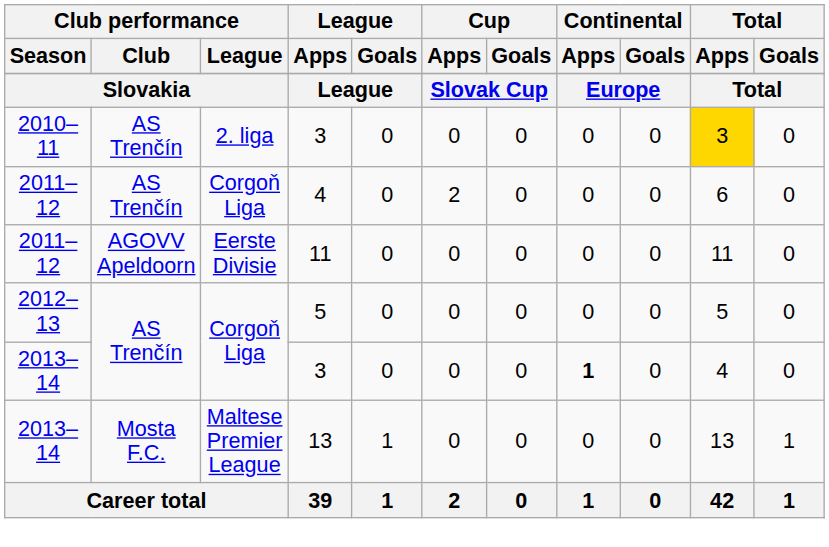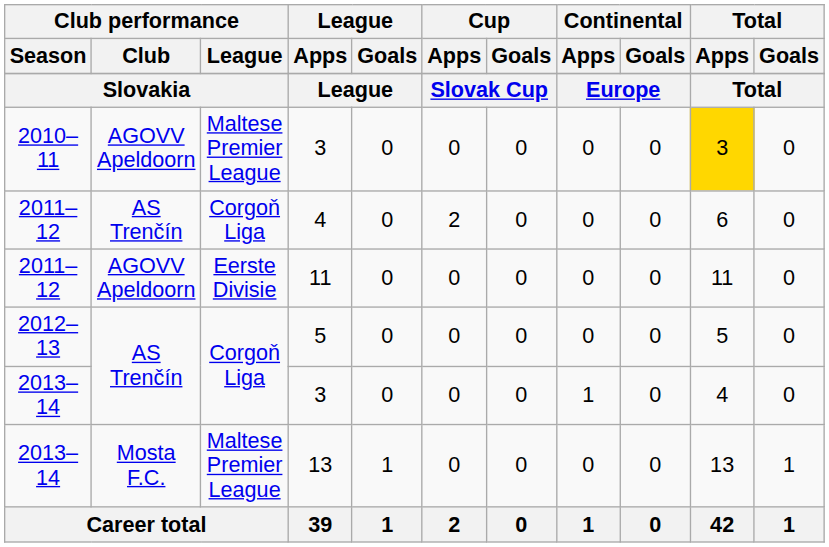2010–11 / 3 | Club performance / Club: AS Trenčín -> AGOVV Apeldoorn
2010–11 / 3 | Club performance / League: 2. liga -> Maltese Premier League
2013–14 / 3 | Continental / Apps: bold -> normal
